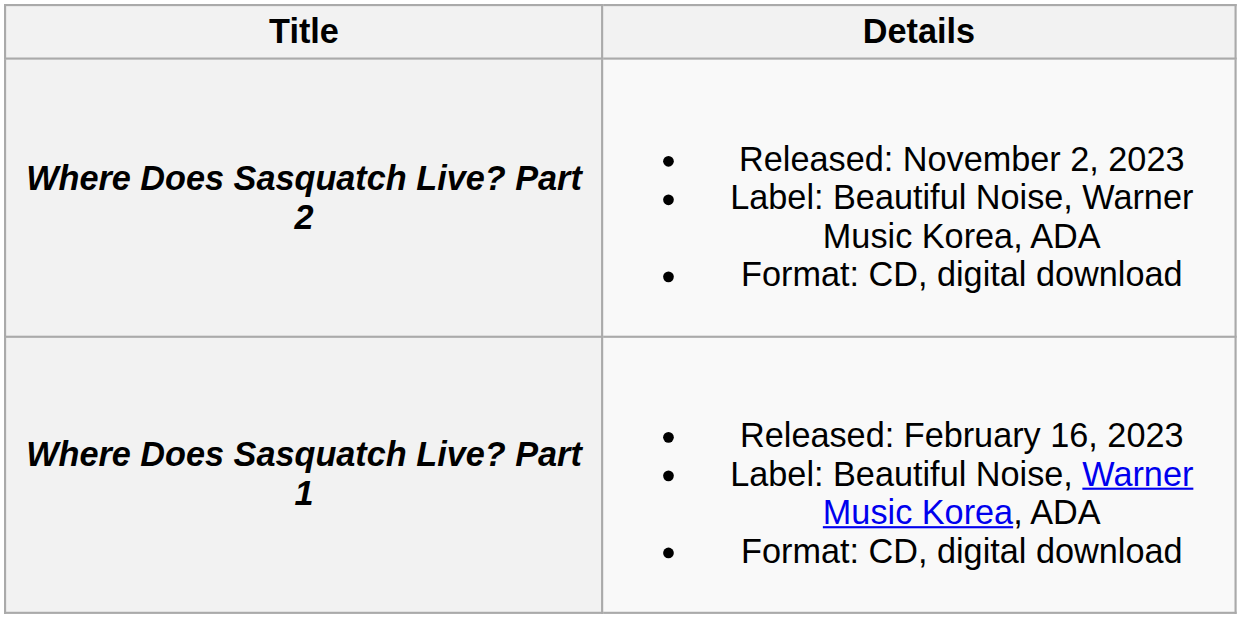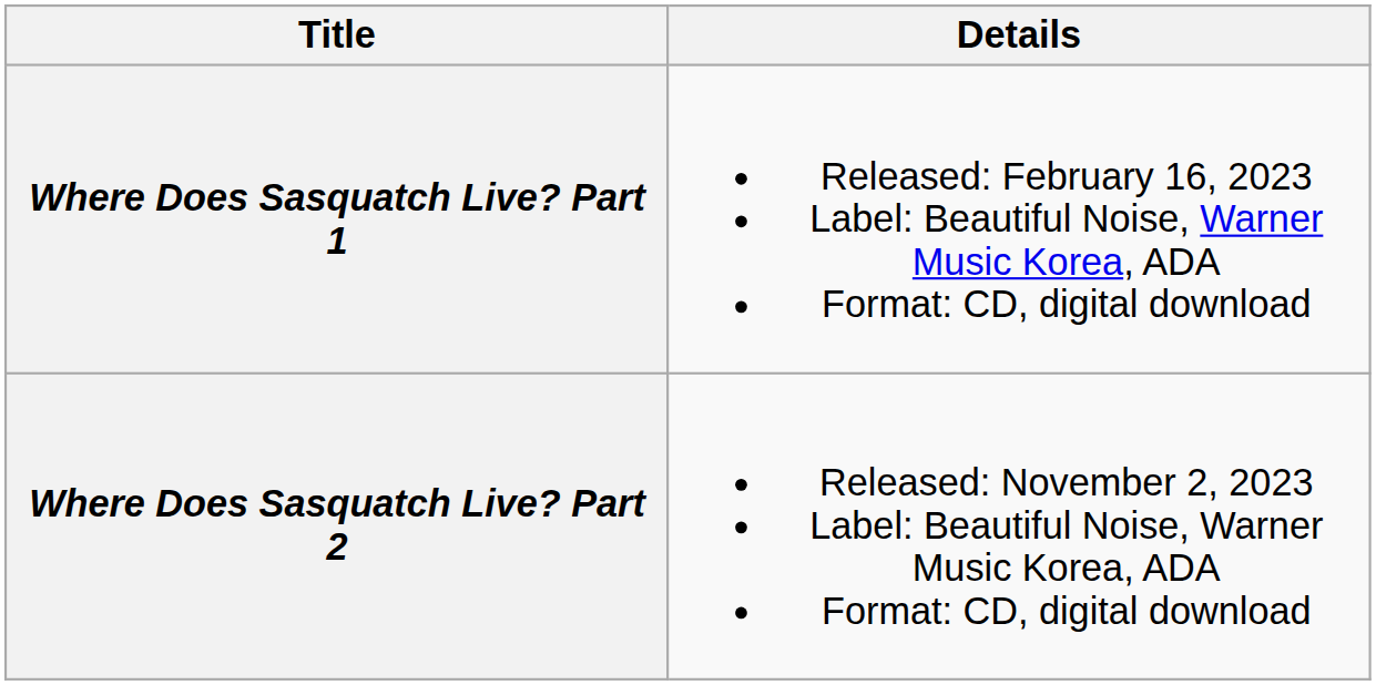rows swapped: Where Does Sasquatch Live? Part 1 <-> Where Does Sasquatch Live? Part 2
